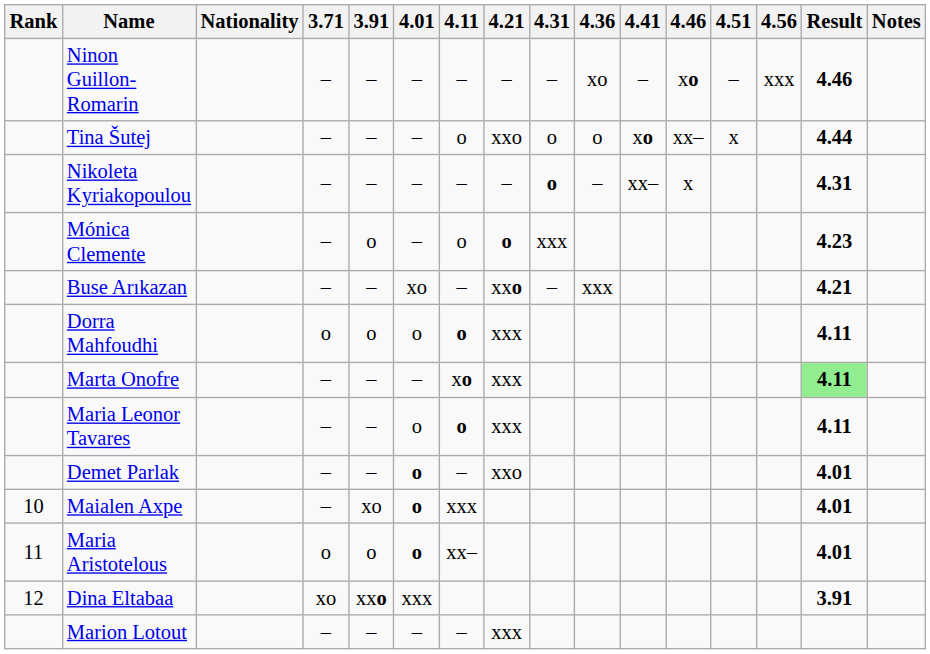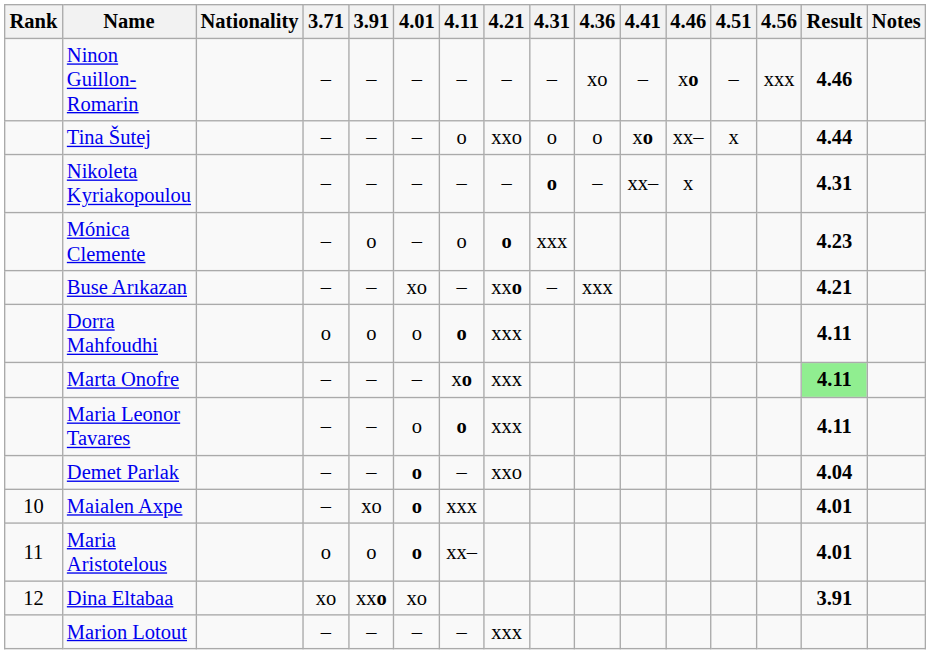Demet Parlak | Result: 4.01 -> 4.04
Dina Eltabaa | 4.01: xxx -> xo
